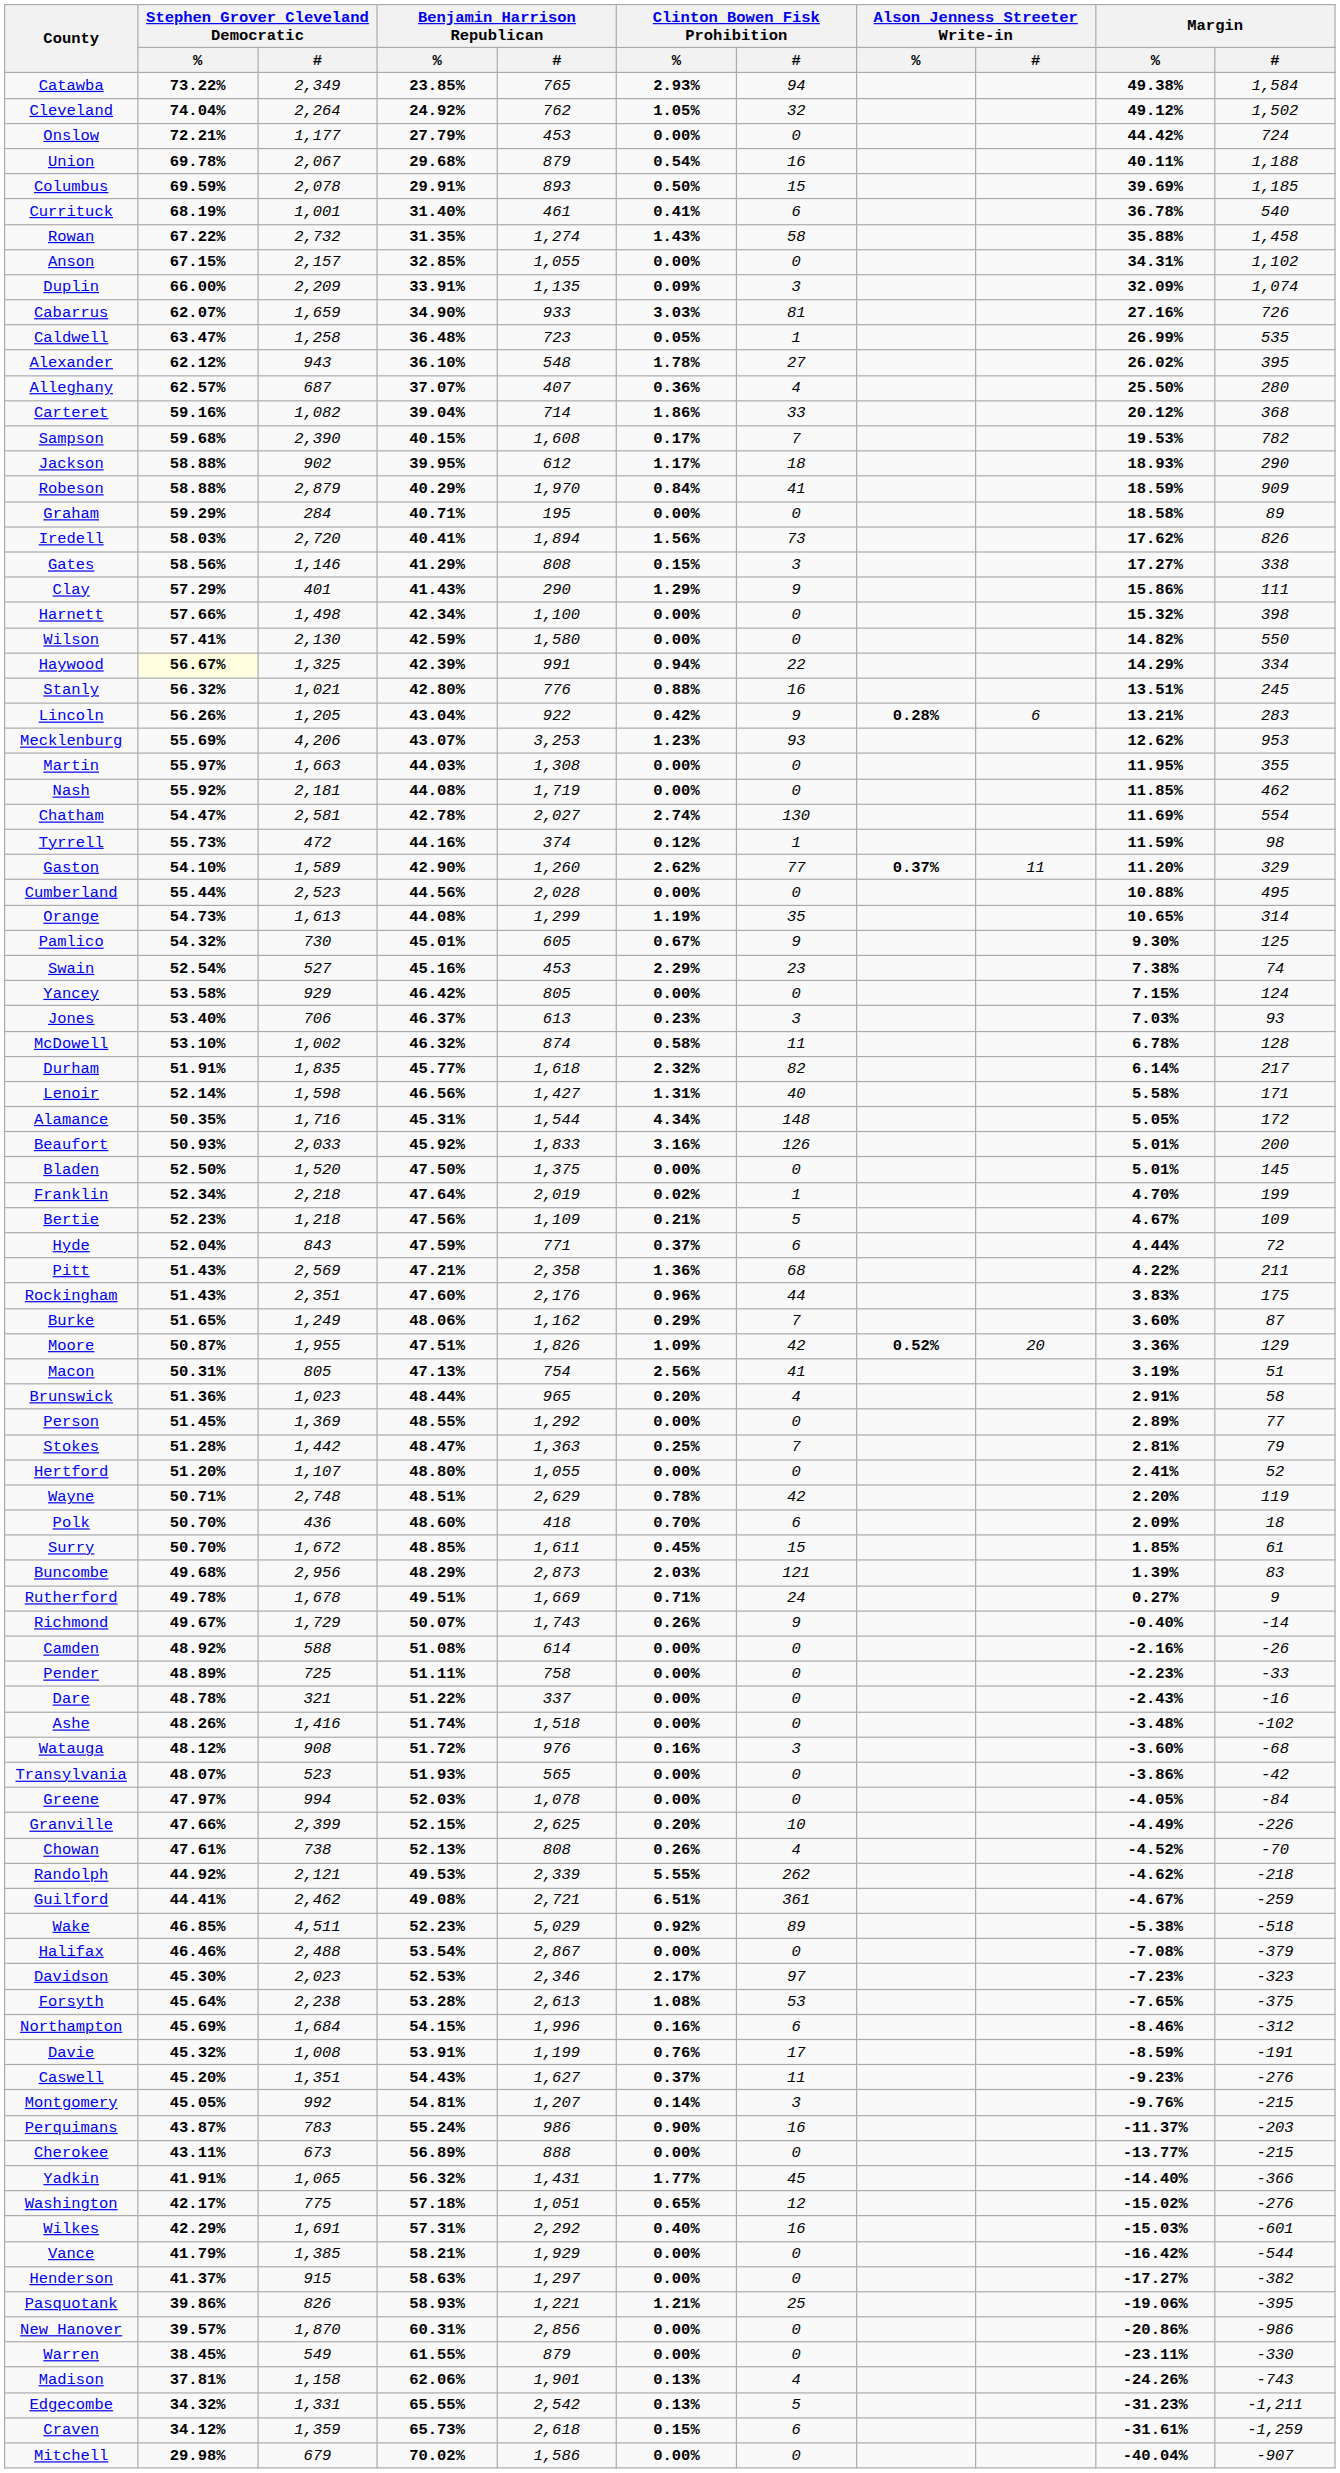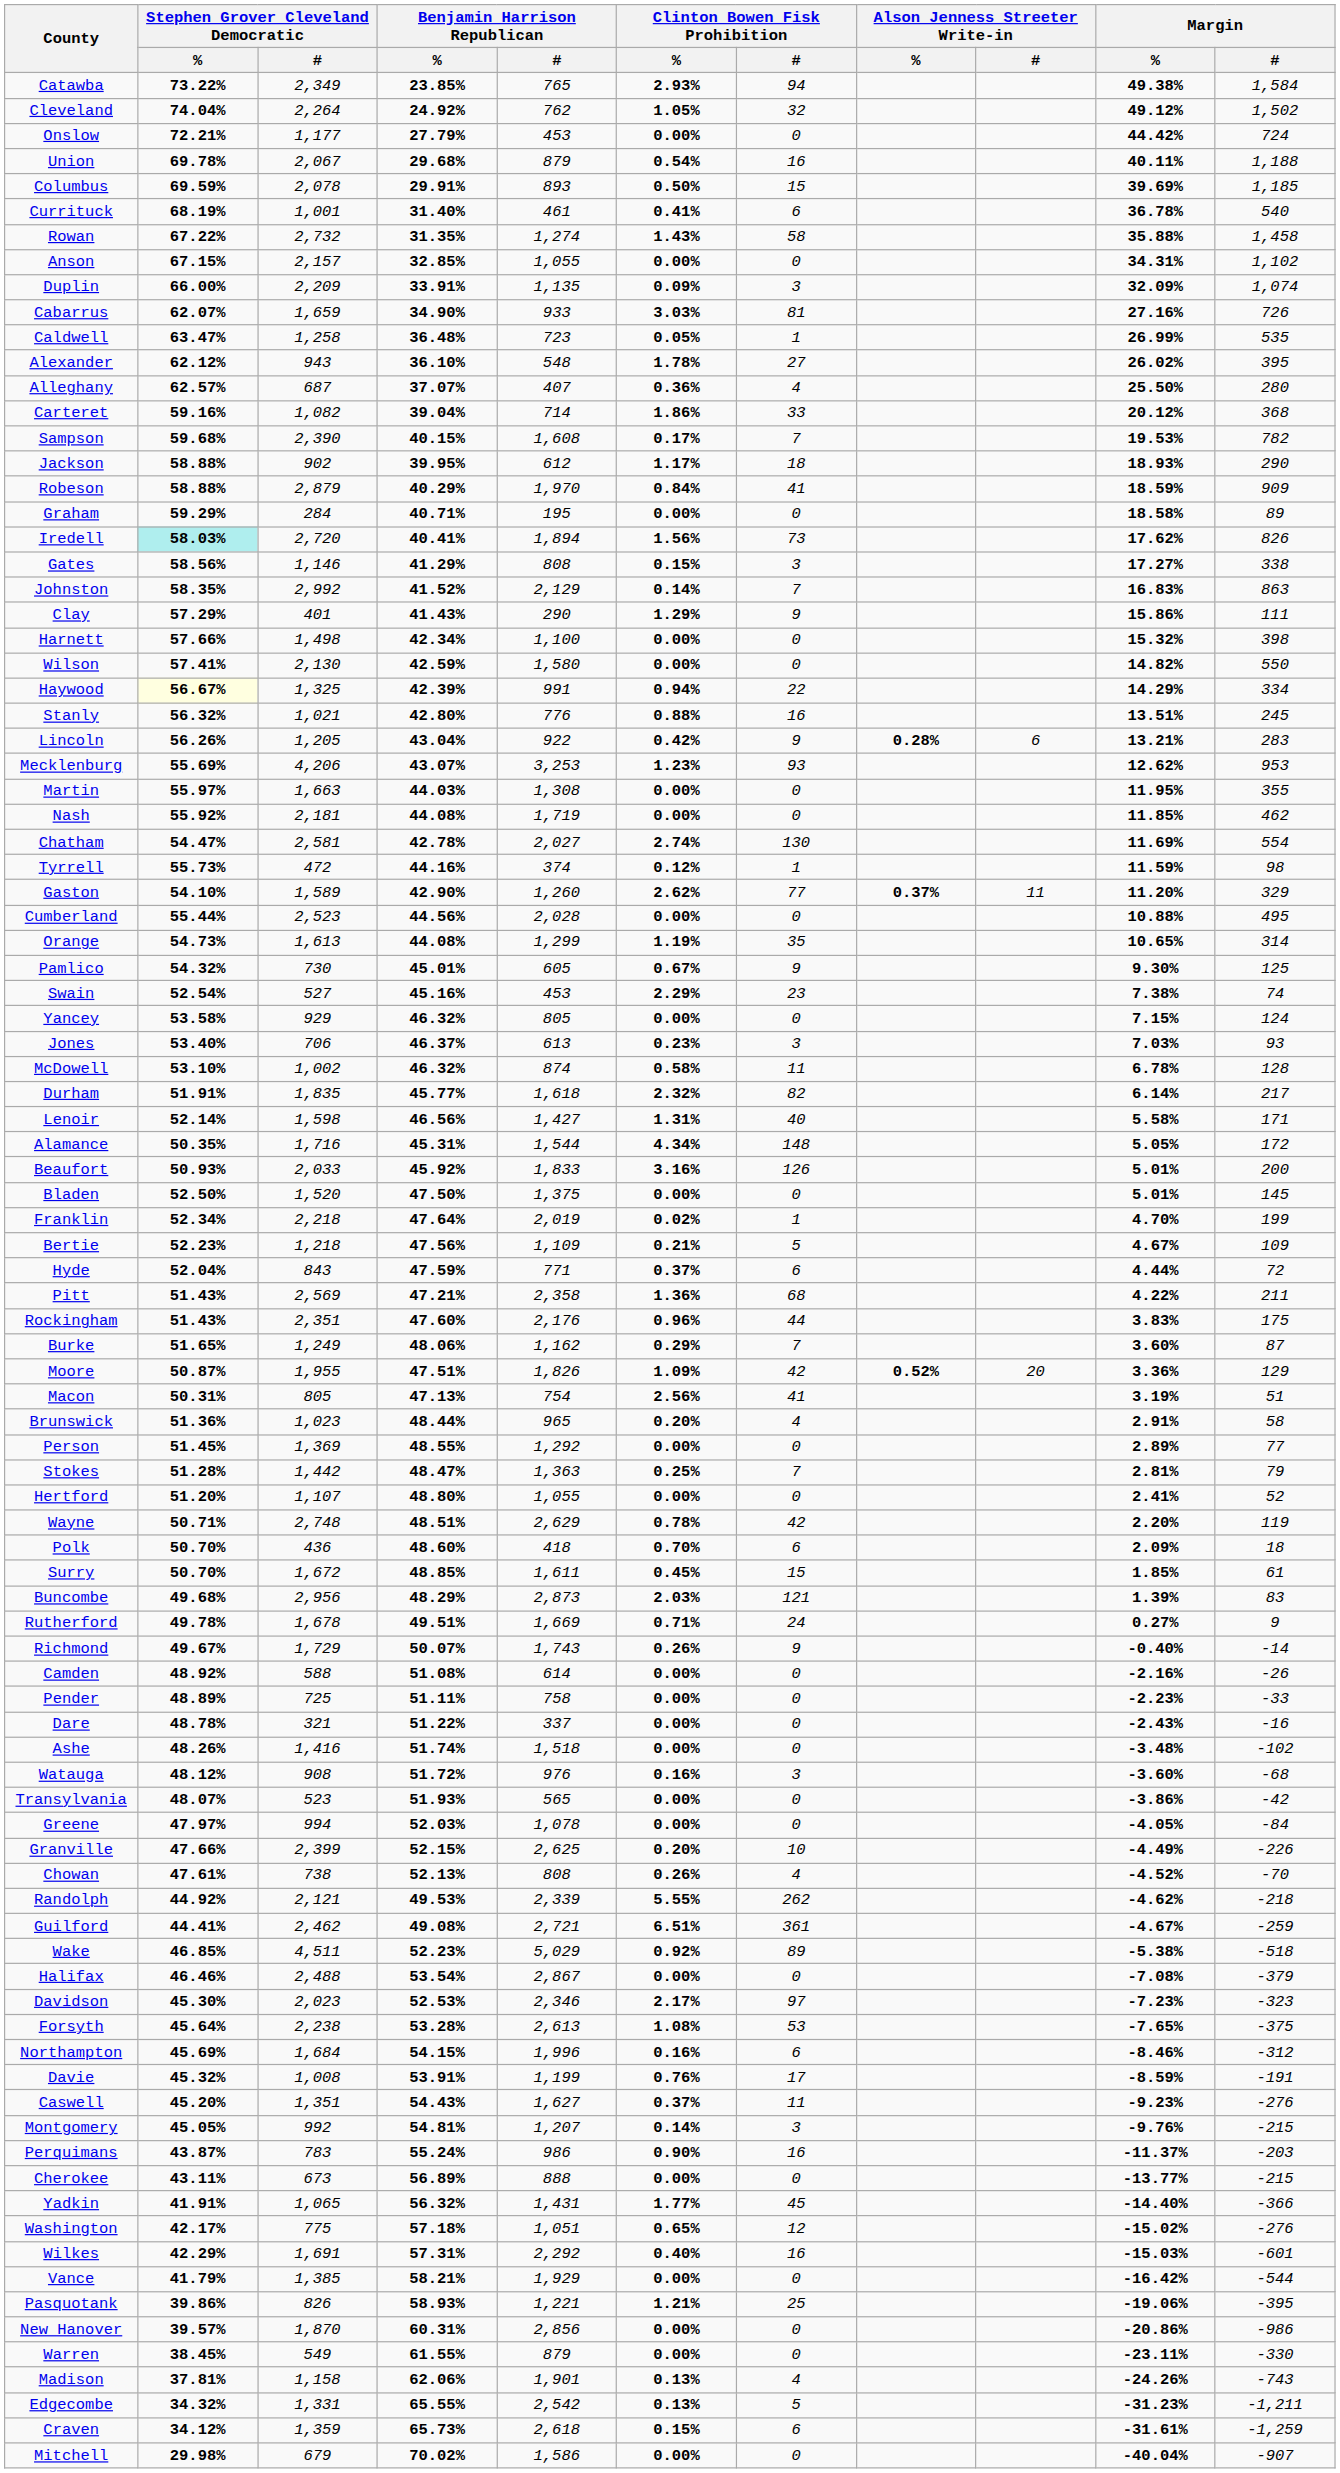Iredell | Stephen Grover Cleveland Democratic / %: no background -> paleturquoise background
+ row: Johnston | 58.35% | 2,992 | 41.52% | 2,129 | 0.14% | 7 | 16.83% | 863
Yancey | Benjamin Harrison Republican / %: 46.42% -> 46.32%
- row: Henderson | 41.37% | 915 | 58.63% | 1,297 | 0.00% | 0 | -17.27% | -382
